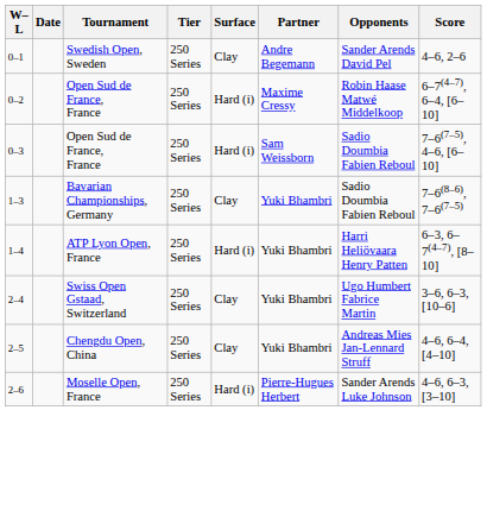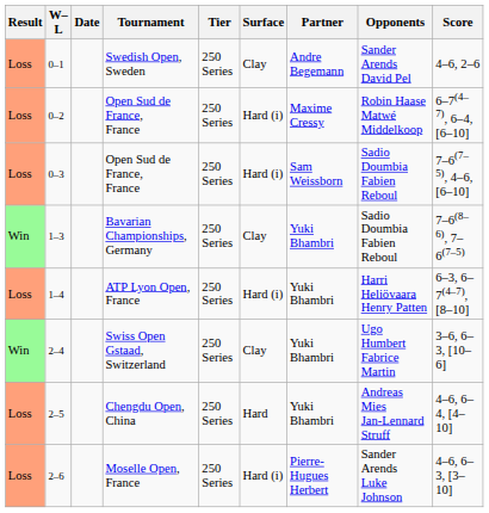+ column: Result | Loss | Loss | Loss | Win | Loss | Win | Loss | Loss
2–5 | Surface: Clay -> Hard
